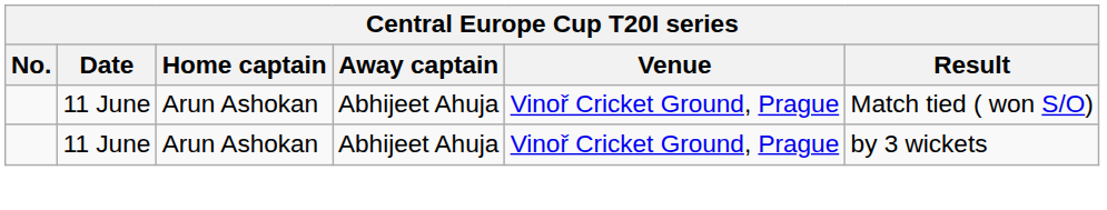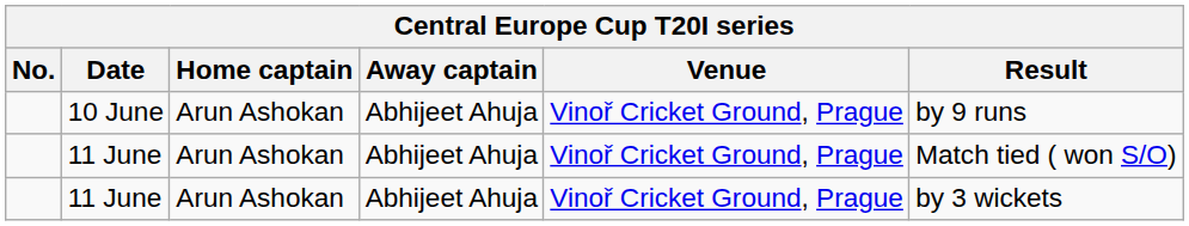+ row: 10 June | Arun Ashokan | Abhijeet Ahuja | Vinoř Cricket Ground, Prague | by 9 runs
